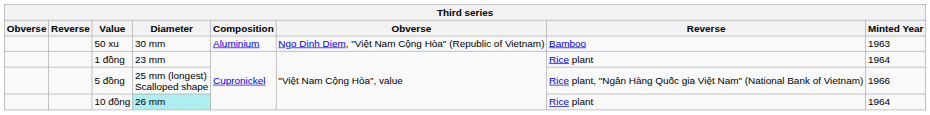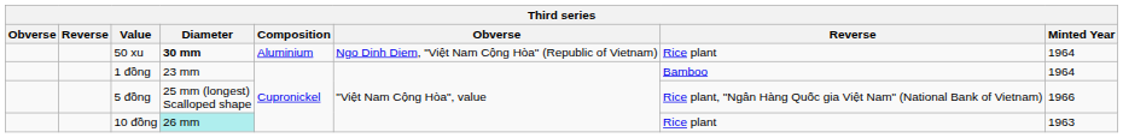50 xu | Diameter: normal -> bold
50 xu | column 7: Bamboo -> Rice plant
50 xu | Minted Year: 1963 -> 1964
1 đồng | column 7: Rice plant -> Bamboo
10 đồng | Minted Year: 1964 -> 1963
